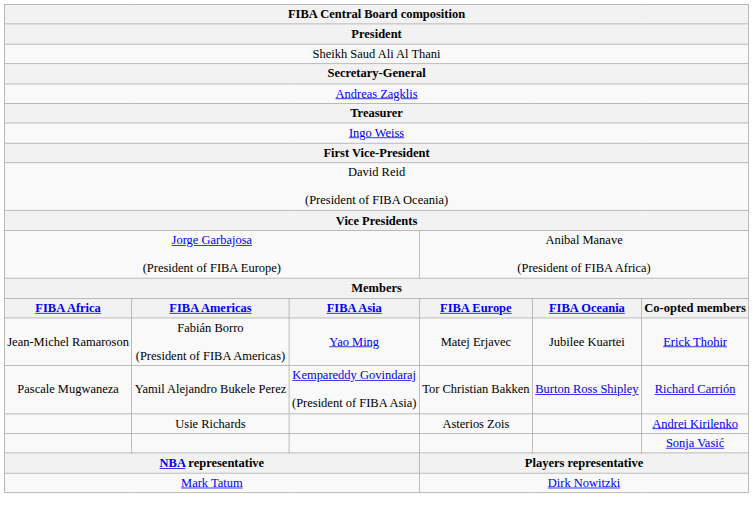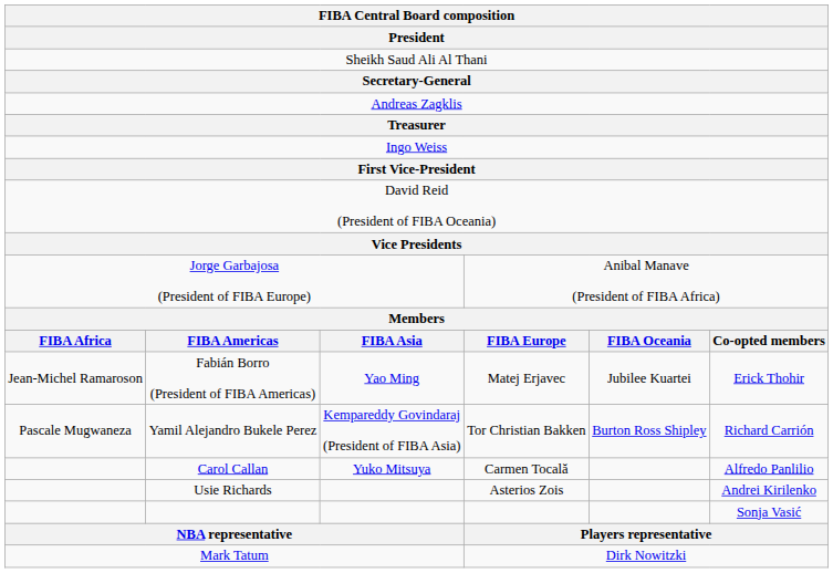+ row: Carol Callan | Yuko Mitsuya | Carmen Tocală | Alfredo Panlilio
